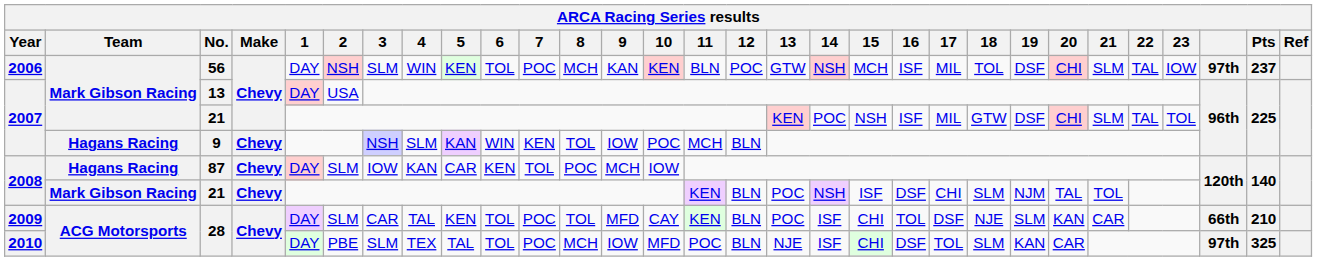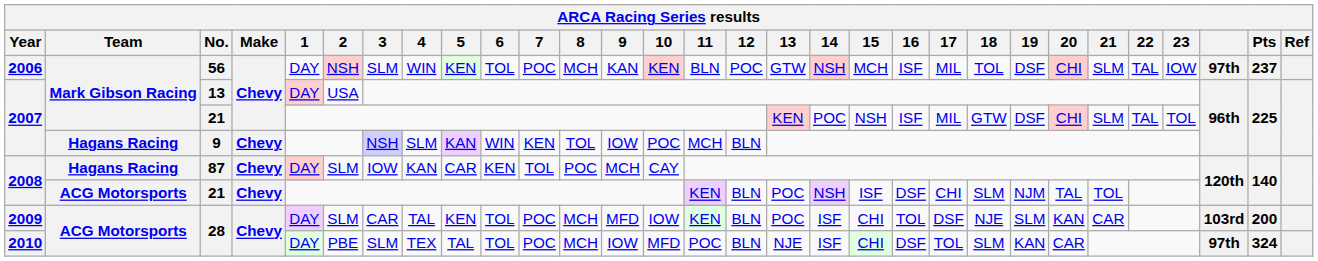87 | 10: IOW -> CAY
2008 / 21 | Team: Mark Gibson Racing -> ACG Motorsports
2009 / 28 | 8: TOL -> MCH
2009 / 28 | 10: CAY -> IOW
2009 / 28 | column 28: 66th -> 103rd
2009 / 28 | Pts: 210 -> 200
2010 / 28 | Pts: 325 -> 324
